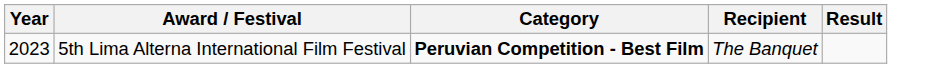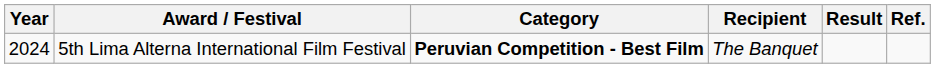+ column: Ref.
5th Lima Alterna International Film Festival | Year: 2023 -> 2024
